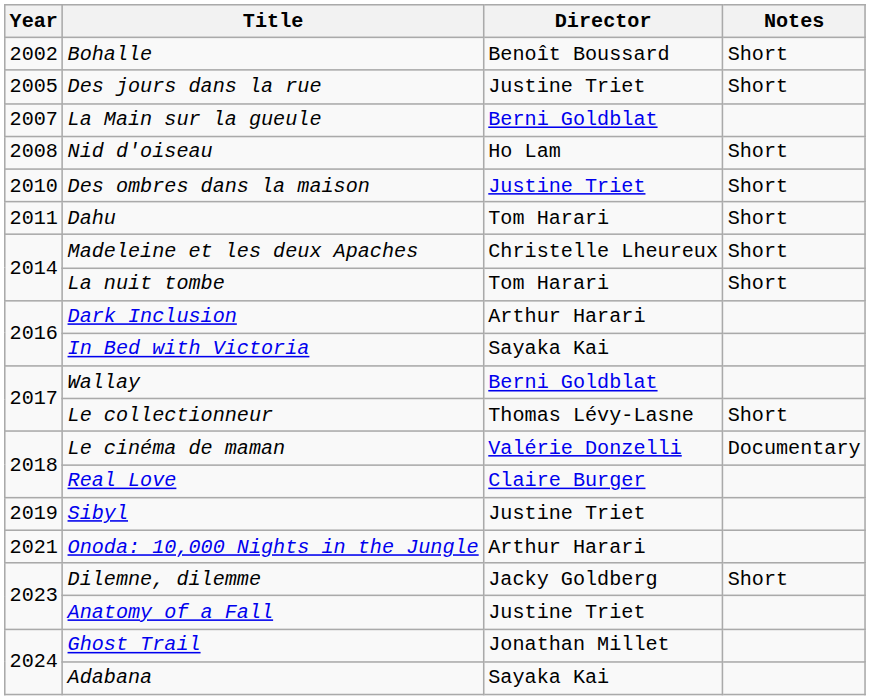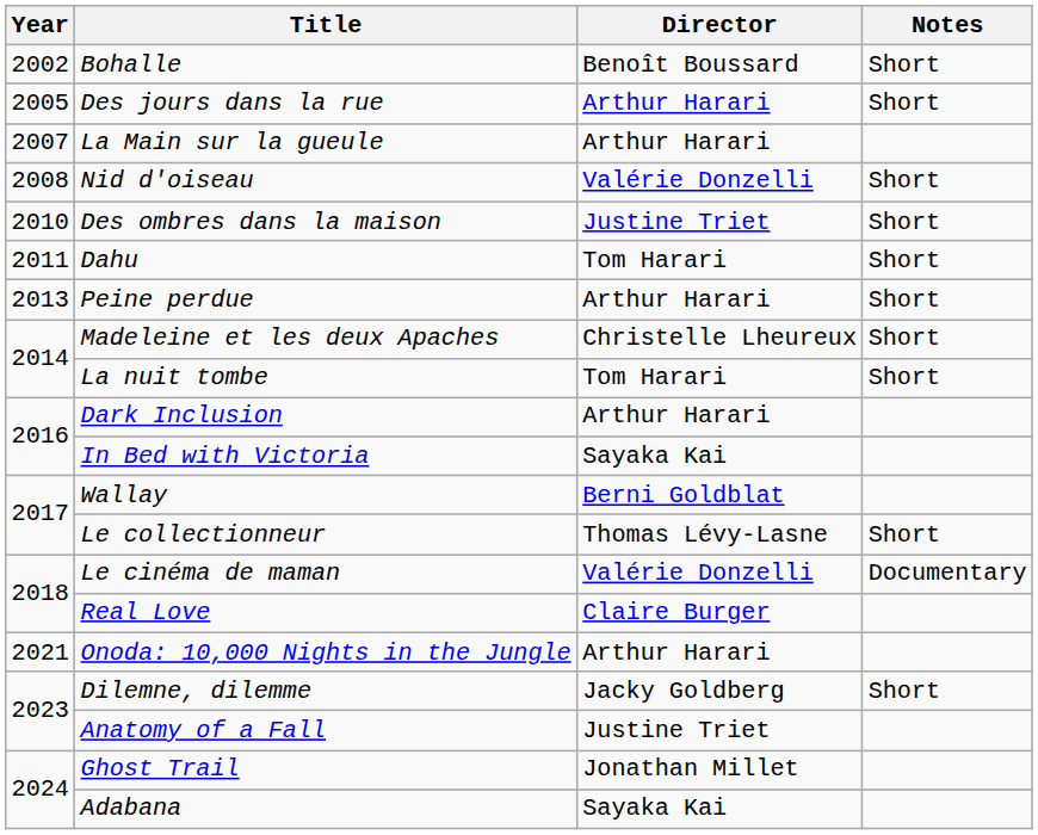Des jours dans la rue | Director: Justine Triet -> Arthur Harari
La Main sur la gueule | Director: Berni Goldblat -> Arthur Harari
Nid d'oiseau | Director: Ho Lam -> Valérie Donzelli
+ row: 2013 | Peine perdue | Arthur Harari | Short
- row: 2019 | Sibyl | Justine Triet
